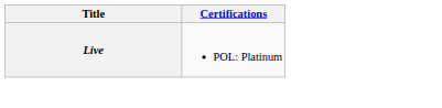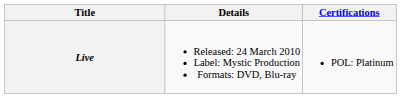+ column: Details | Released: 24 March 2010 Label: Mystic Production Formats: DVD, Blu-ray
